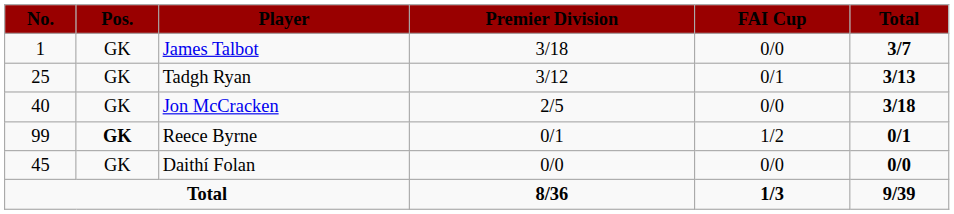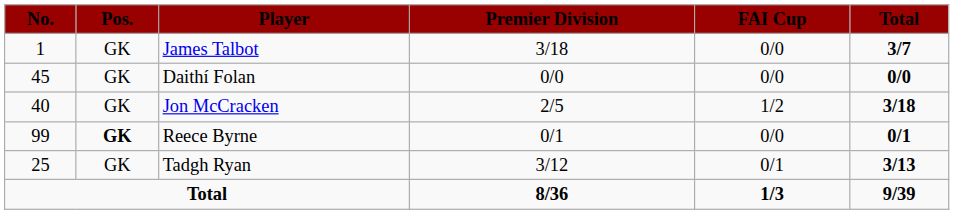rows swapped: Tadgh Ryan <-> Daithí Folan
Jon McCracken | FAI Cup: 0/0 -> 1/2
Reece Byrne | FAI Cup: 1/2 -> 0/0
